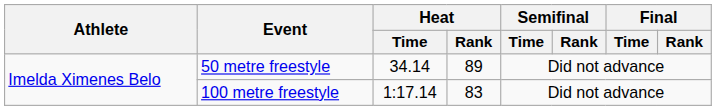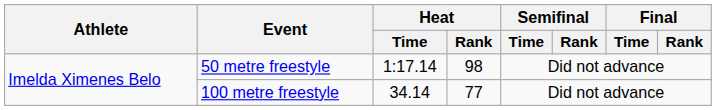50 metre freestyle | Heat / Time: 34.14 -> 1:17.14
50 metre freestyle | Heat / Rank: 89 -> 98
100 metre freestyle | Heat / Time: 1:17.14 -> 34.14
100 metre freestyle | Heat / Rank: 83 -> 77
